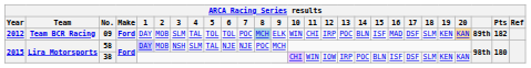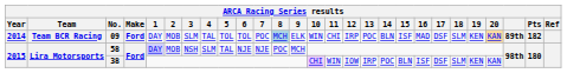09 | Year: 2012 -> 2014
